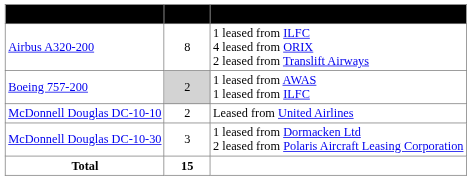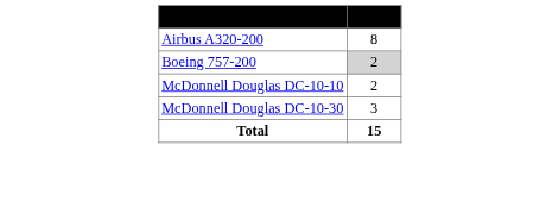- column: Notes | 1 leased from ILFC 4 leased from ORIX 2 leased from Translift Airways | 1 leased from AWAS 1 leased from ILFC | Leased from United Airlines | 1 leased from Dormacken Ltd 2 leased from Polaris Aircraft Leasing Corporation
